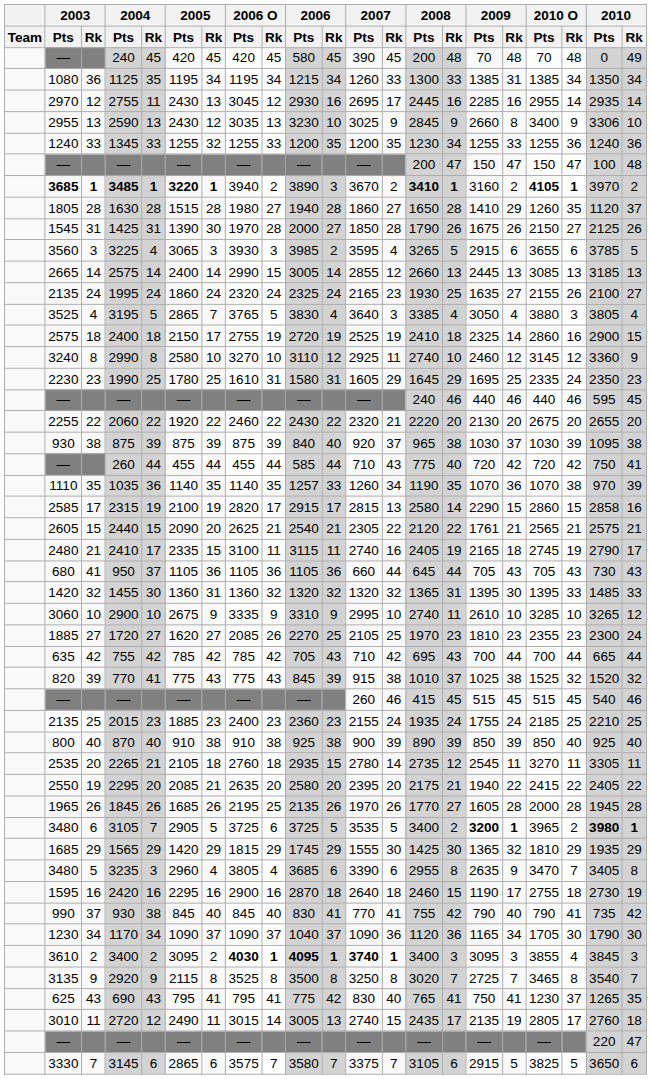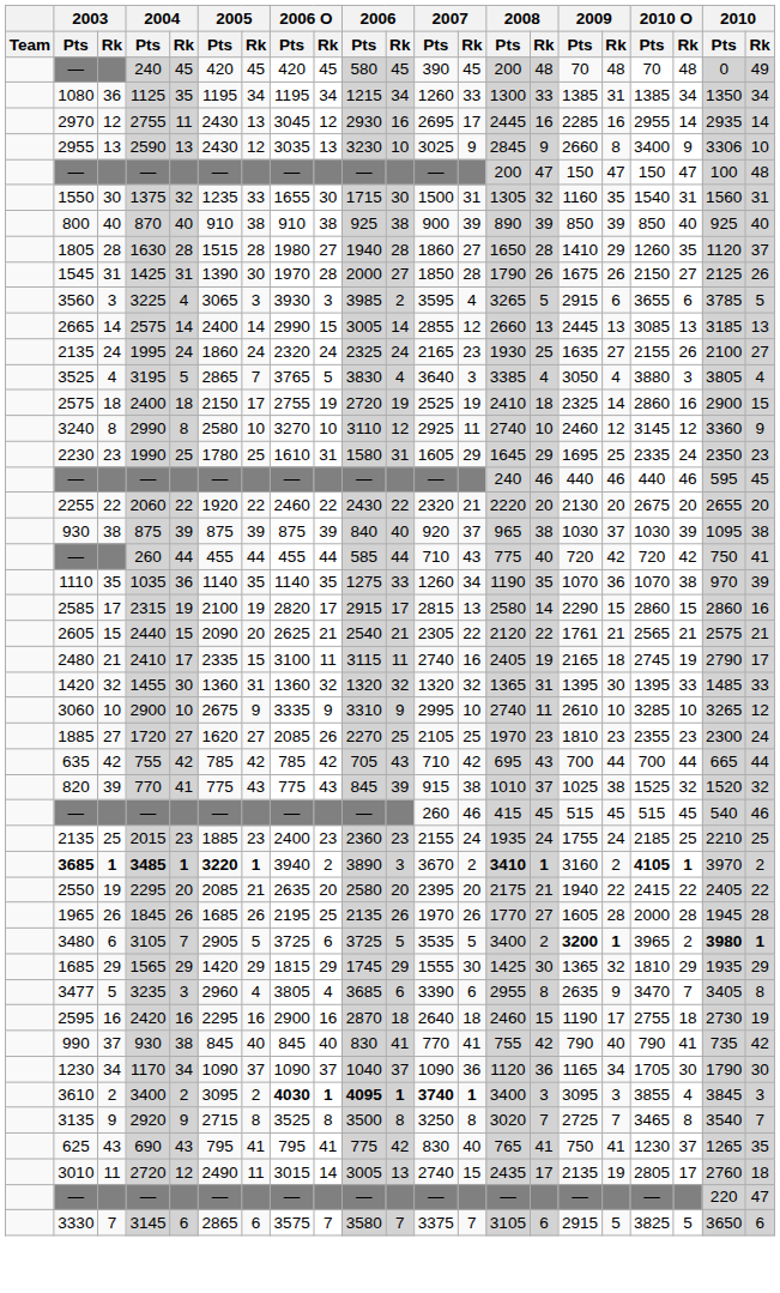- row: 1240 | 33 | 1345 | 33 | 1255 | 32 | 1255 | 33 | 1200 | 35 | 1200 | 35 | 1230 | 34 | 1255 | 33 | 1255 | 36 | 1240 | 36
+ row: 1550 | 30 | 1375 | 32 | 1235 | 33 | 1655 | 30 | 1715 | 30 | 1500 | 31 | 1305 | 32 | 1160 | 35 | 1540 | 31 | 1560 | 31
rows swapped: 3485 <-> 870
1035 | 2006 / Pts: 1257 -> 1275
2315 | 2010 / Pts: 2858 -> 2860
- row: 680 | 41 | 950 | 37 | 1105 | 36 | 1105 | 36 | 1105 | 36 | 660 | 44 | 645 | 44 | 705 | 43 | 705 | 43 | 730 | 43
- row: 2535 | 20 | 2265 | 21 | 2105 | 18 | 2760 | 18 | 2935 | 15 | 2780 | 14 | 2735 | 12 | 2545 | 11 | 3270 | 11 | 3305 | 11
3235 | 2003 / Pts: 3480 -> 3477
2420 | 2003 / Pts: 1595 -> 2595
2920 | 2005 / Pts: 2115 -> 2715
